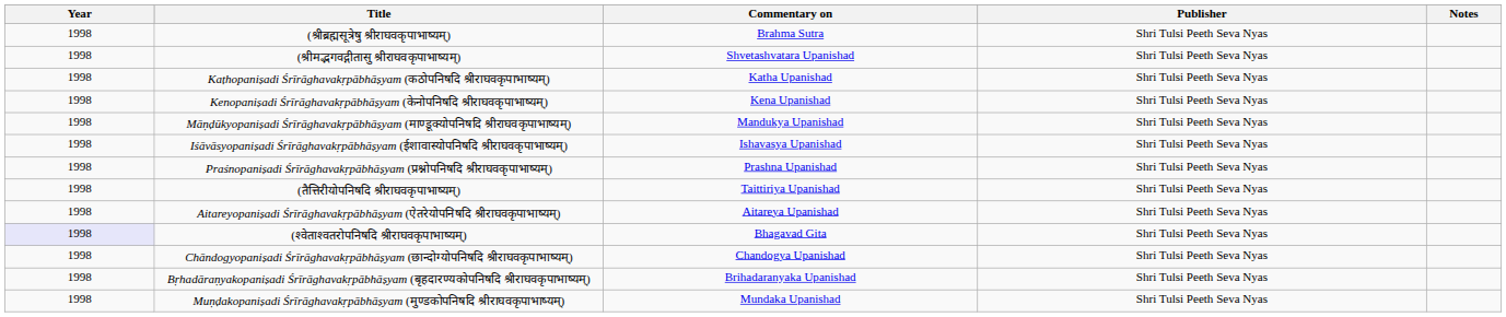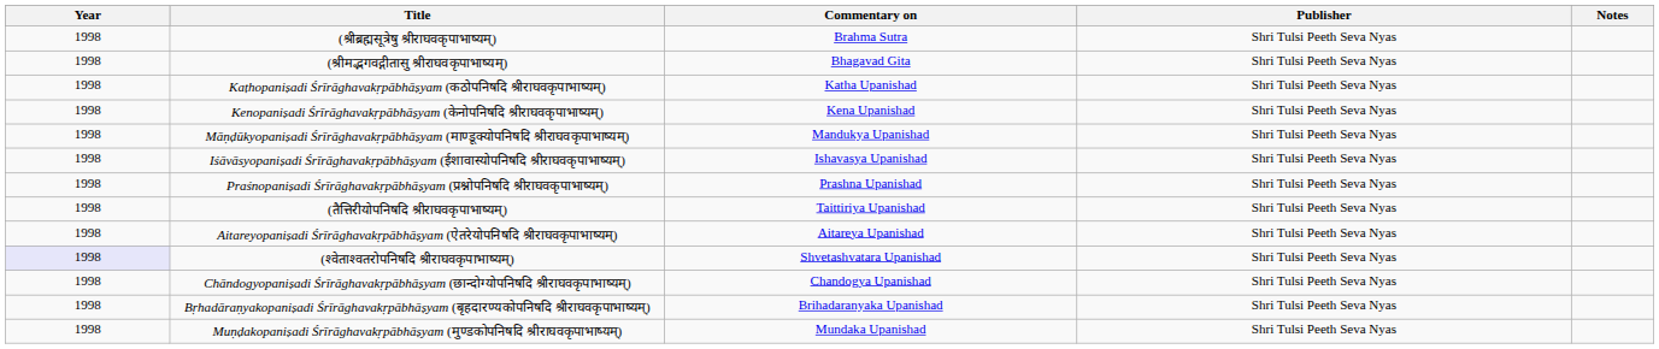(श्रीमद्भगवद्गीतासु श्रीराघवकृपाभाष्यम्) | Commentary on: Shvetashvatara Upanishad -> Bhagavad Gita
(श्वेताश्वतरोपनिषदि श्रीराघवकृपाभाष्यम्) | Commentary on: Bhagavad Gita -> Shvetashvatara Upanishad
